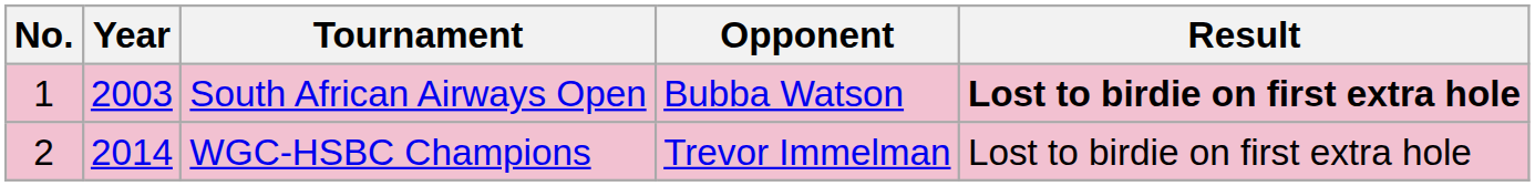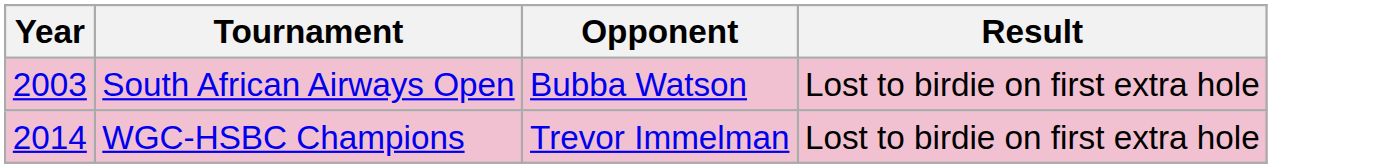- column: No. | 1 | 2
South African Airways Open | Result: bold -> normal
